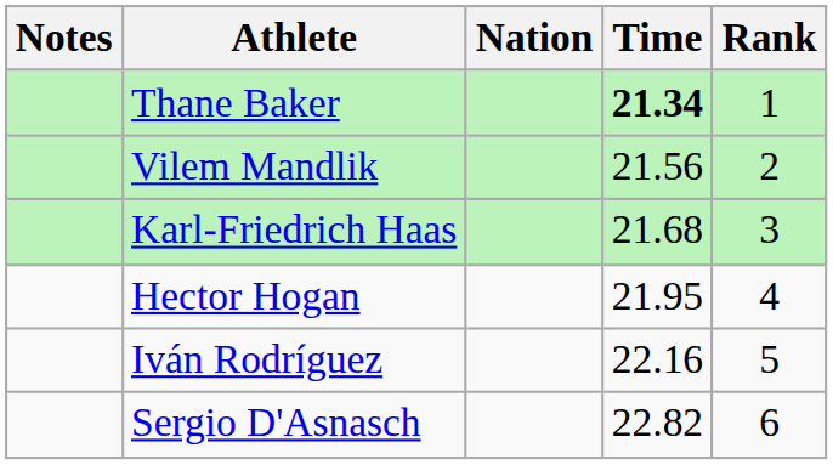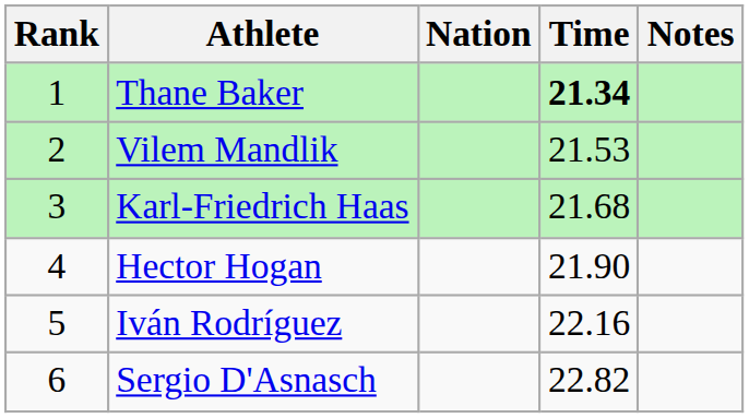columns swapped: Rank <-> Notes
Vilem Mandlik | Time: 21.56 -> 21.53
Hector Hogan | Time: 21.95 -> 21.90
